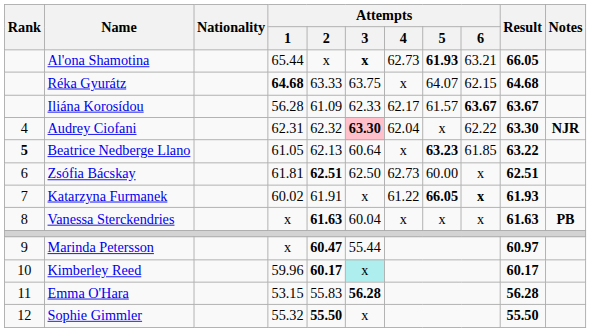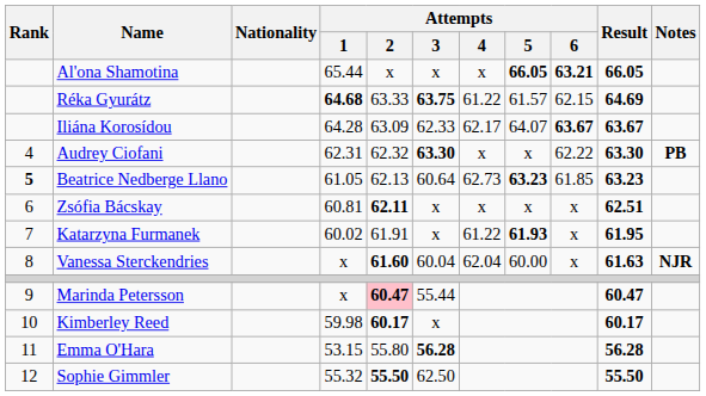Al'ona Shamotina | Attempts / 3: bold -> normal
Al'ona Shamotina | Attempts / 4: 62.73 -> x
Al'ona Shamotina | Attempts / 5: 61.93 -> 66.05
Al'ona Shamotina | Attempts / 6: normal -> bold
Réka Gyurátz | Attempts / 3: normal -> bold
Réka Gyurátz | Attempts / 4: x -> 61.22
Réka Gyurátz | Attempts / 5: 64.07 -> 61.57
Réka Gyurátz | Result: 64.68 -> 64.69
Iliána Korosídou | Attempts / 1: 56.28 -> 64.28
Iliána Korosídou | Attempts / 2: 61.09 -> 63.09
Iliána Korosídou | Attempts / 5: 61.57 -> 64.07
Audrey Ciofani | Attempts / 3: pink background -> no background
Audrey Ciofani | Attempts / 4: 62.04 -> x
Audrey Ciofani | Notes: NJR -> PB
Beatrice Nedberge Llano | Attempts / 4: x -> 62.73
Beatrice Nedberge Llano | Result: 63.22 -> 63.23
Zsófia Bácskay | Attempts / 1: 61.81 -> 60.81
Zsófia Bácskay | Attempts / 2: 62.51 -> 62.11
Zsófia Bácskay | Attempts / 3: 62.50 -> x
Zsófia Bácskay | Attempts / 4: 62.73 -> x
Zsófia Bácskay | Attempts / 5: 60.00 -> x
Katarzyna Furmanek | Attempts / 5: 66.05 -> 61.93
Katarzyna Furmanek | Attempts / 6: bold -> normal
Katarzyna Furmanek | Result: 61.93 -> 61.95
Vanessa Sterckendries | Attempts / 2: 61.63 -> 61.60
Vanessa Sterckendries | Attempts / 4: x -> 62.04
Vanessa Sterckendries | Attempts / 5: x -> 60.00
Vanessa Sterckendries | Notes: PB -> NJR
Marinda Petersson | Attempts / 2: no background -> pink background
Marinda Petersson | Result: 60.97 -> 60.47
Kimberley Reed | Attempts / 1: 59.96 -> 59.98
Kimberley Reed | Attempts / 3: paleturquoise background -> no background
Emma O'Hara | Attempts / 2: 55.83 -> 55.80
Sophie Gimmler | Attempts / 3: x -> 62.50
